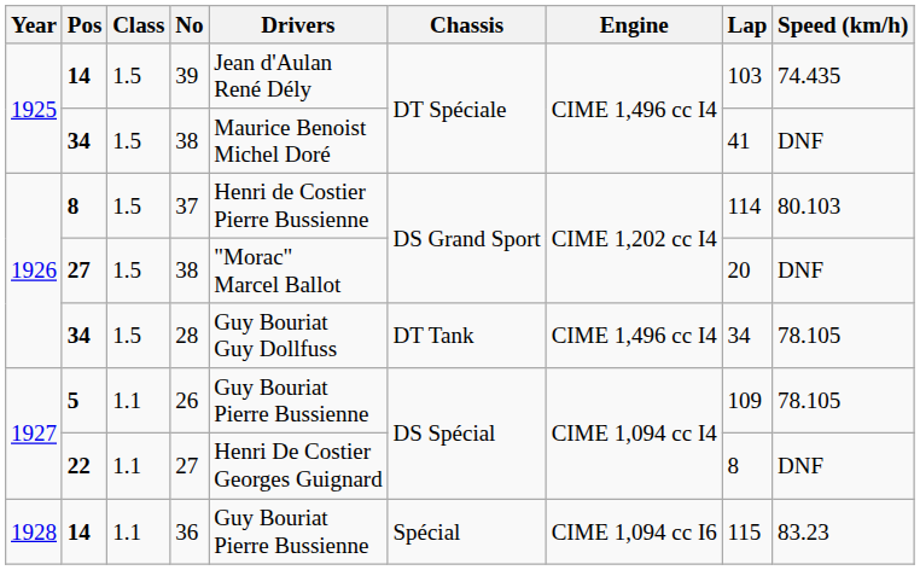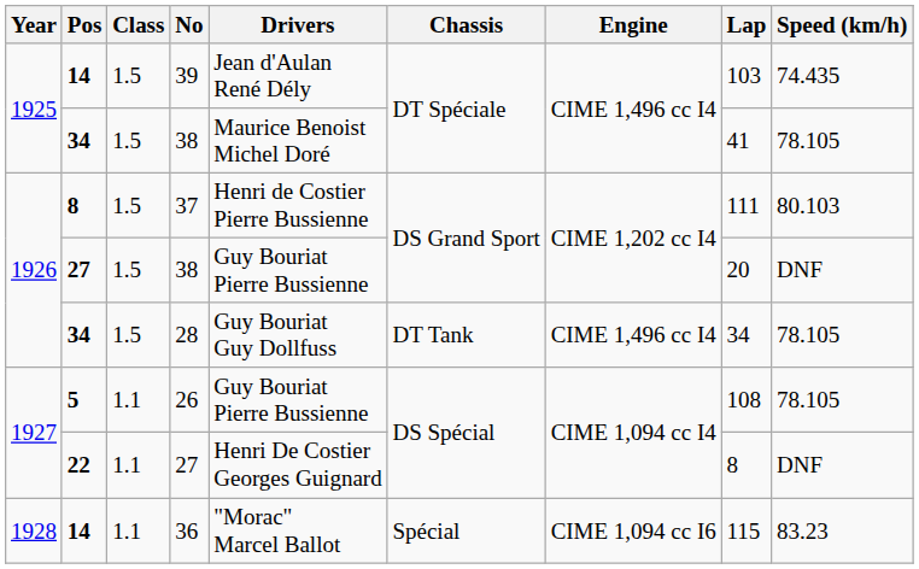34 / 38 | Speed (km/h): DNF -> 78.105
37 | Lap: 114 -> 111
27 / 38 | Drivers: "Morac" Marcel Ballot -> Guy Bouriat Pierre Bussienne
26 | Lap: 109 -> 108
36 | Drivers: Guy Bouriat Pierre Bussienne -> "Morac" Marcel Ballot
